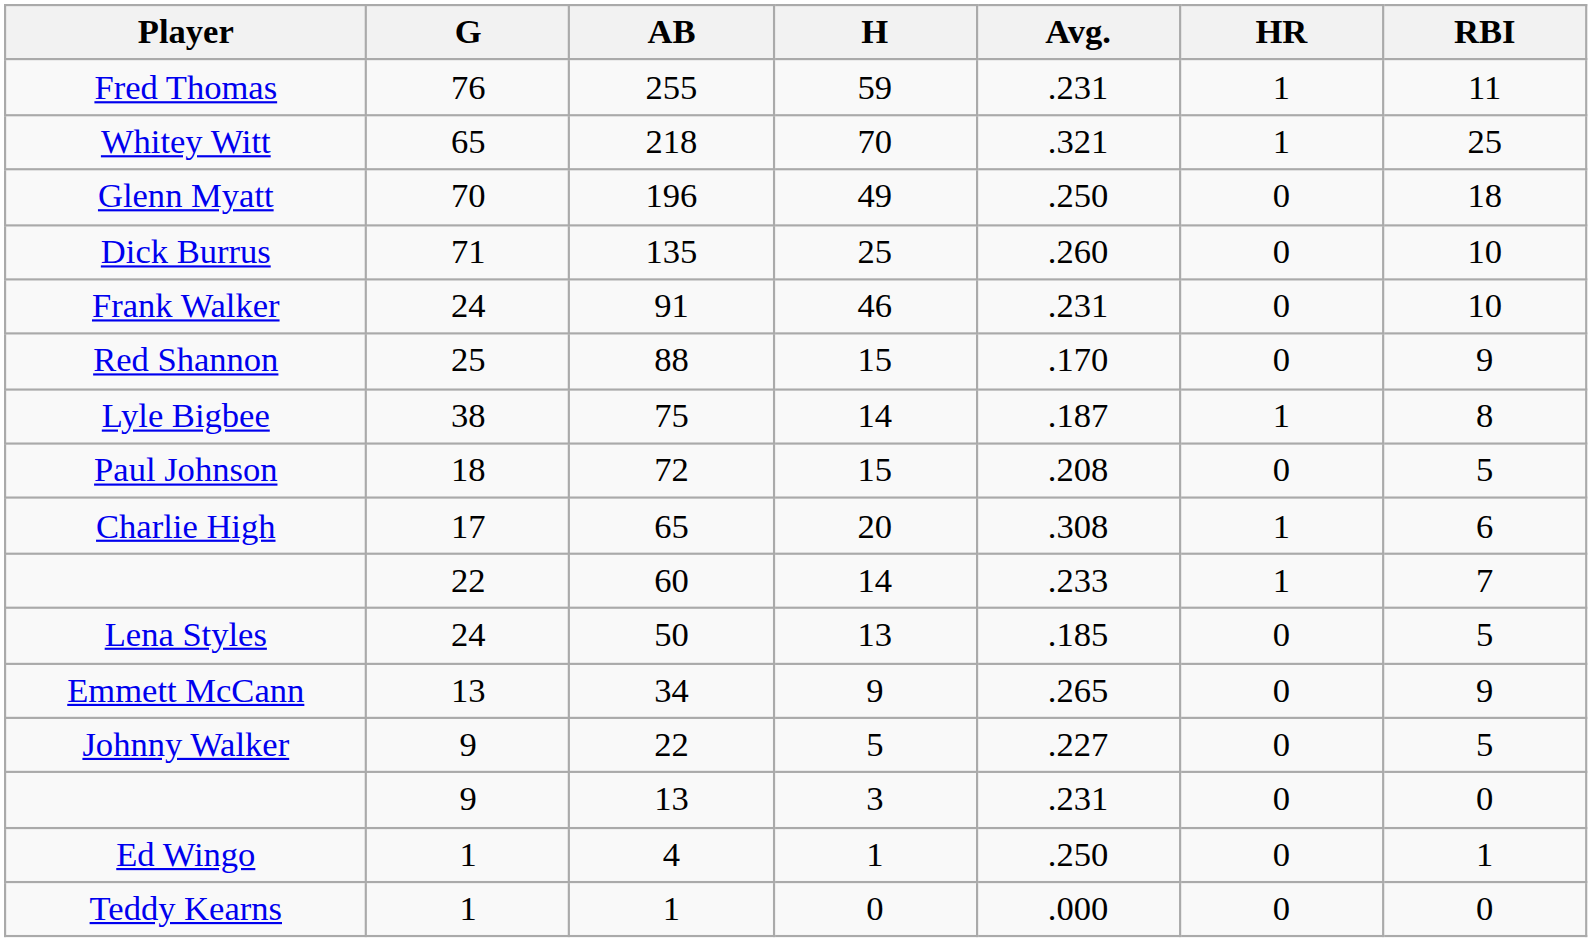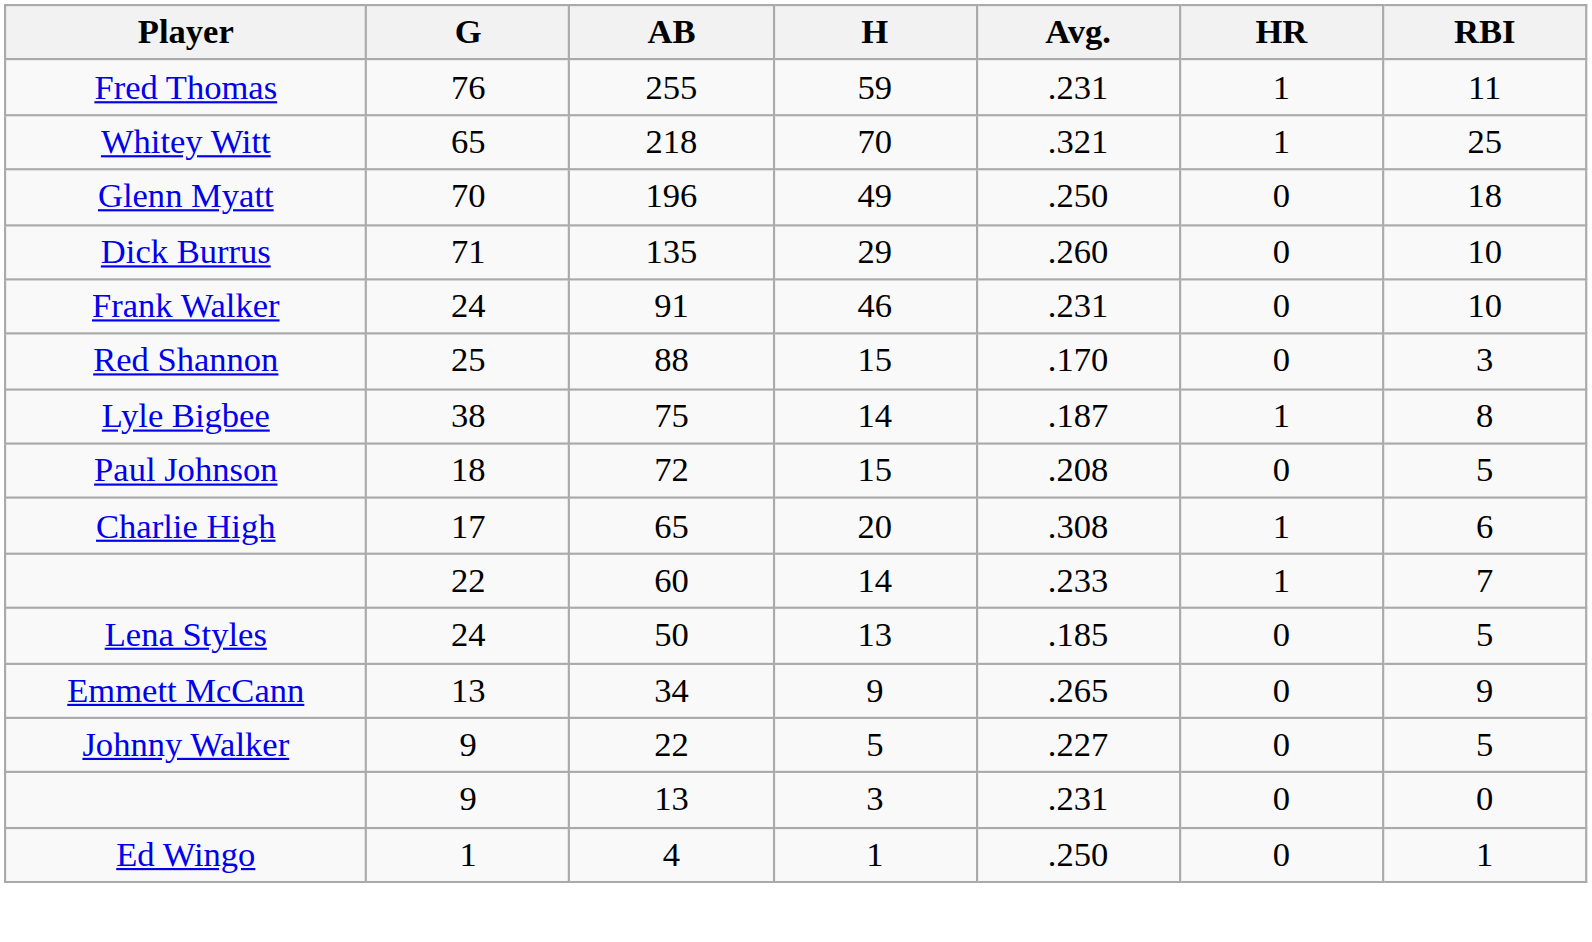Dick Burrus | H: 25 -> 29
Red Shannon | RBI: 9 -> 3
- row: Teddy Kearns | 1 | 1 | 0 | .000 | 0 | 0
